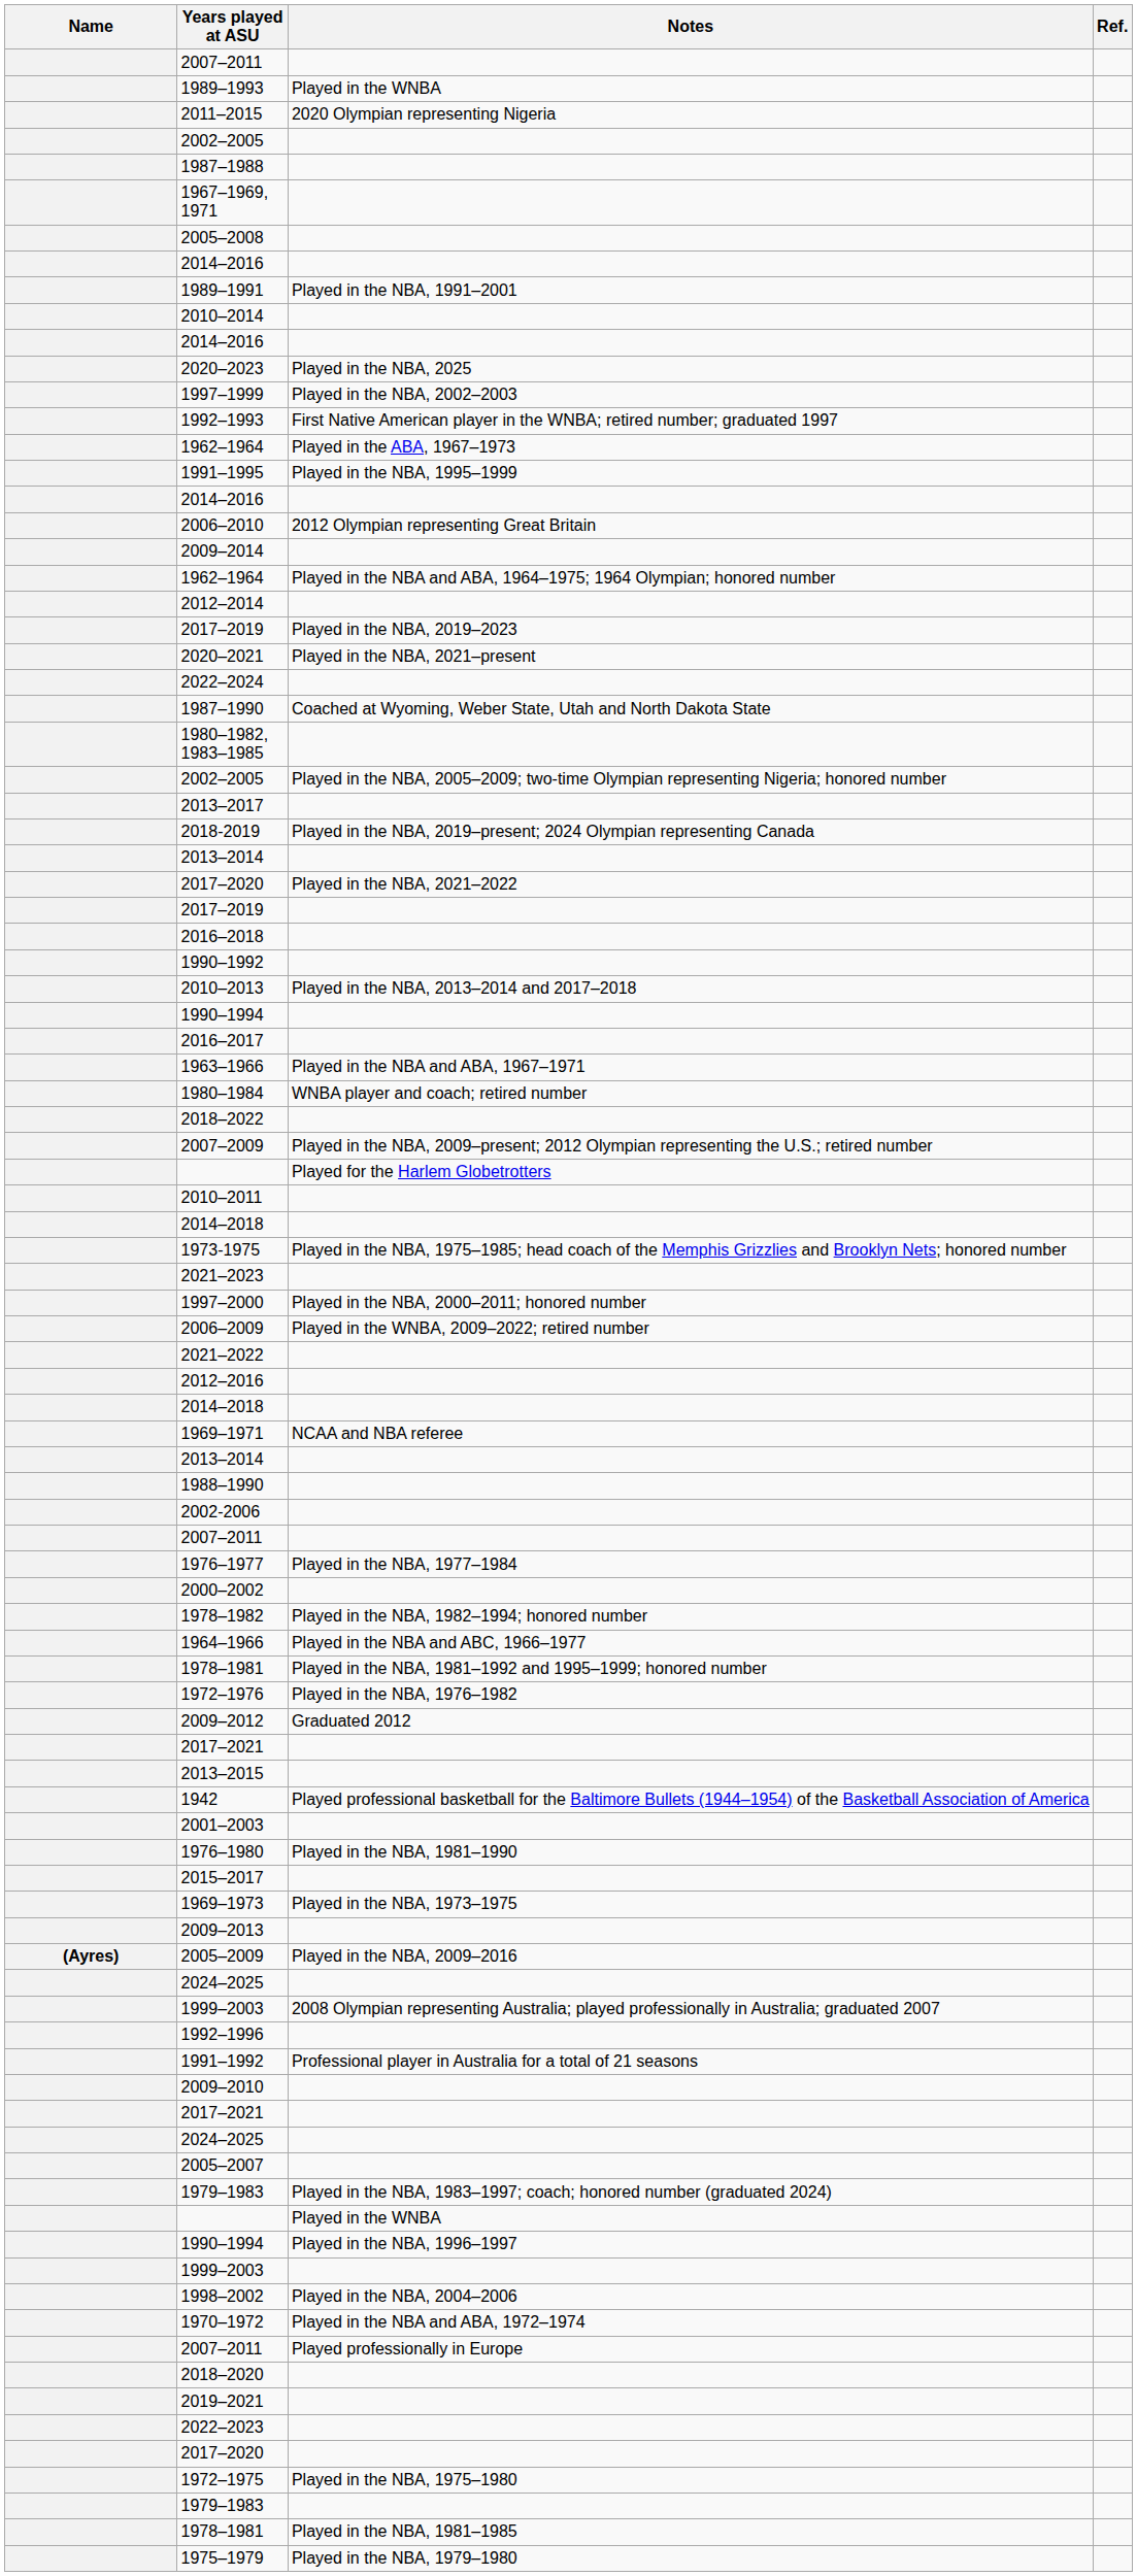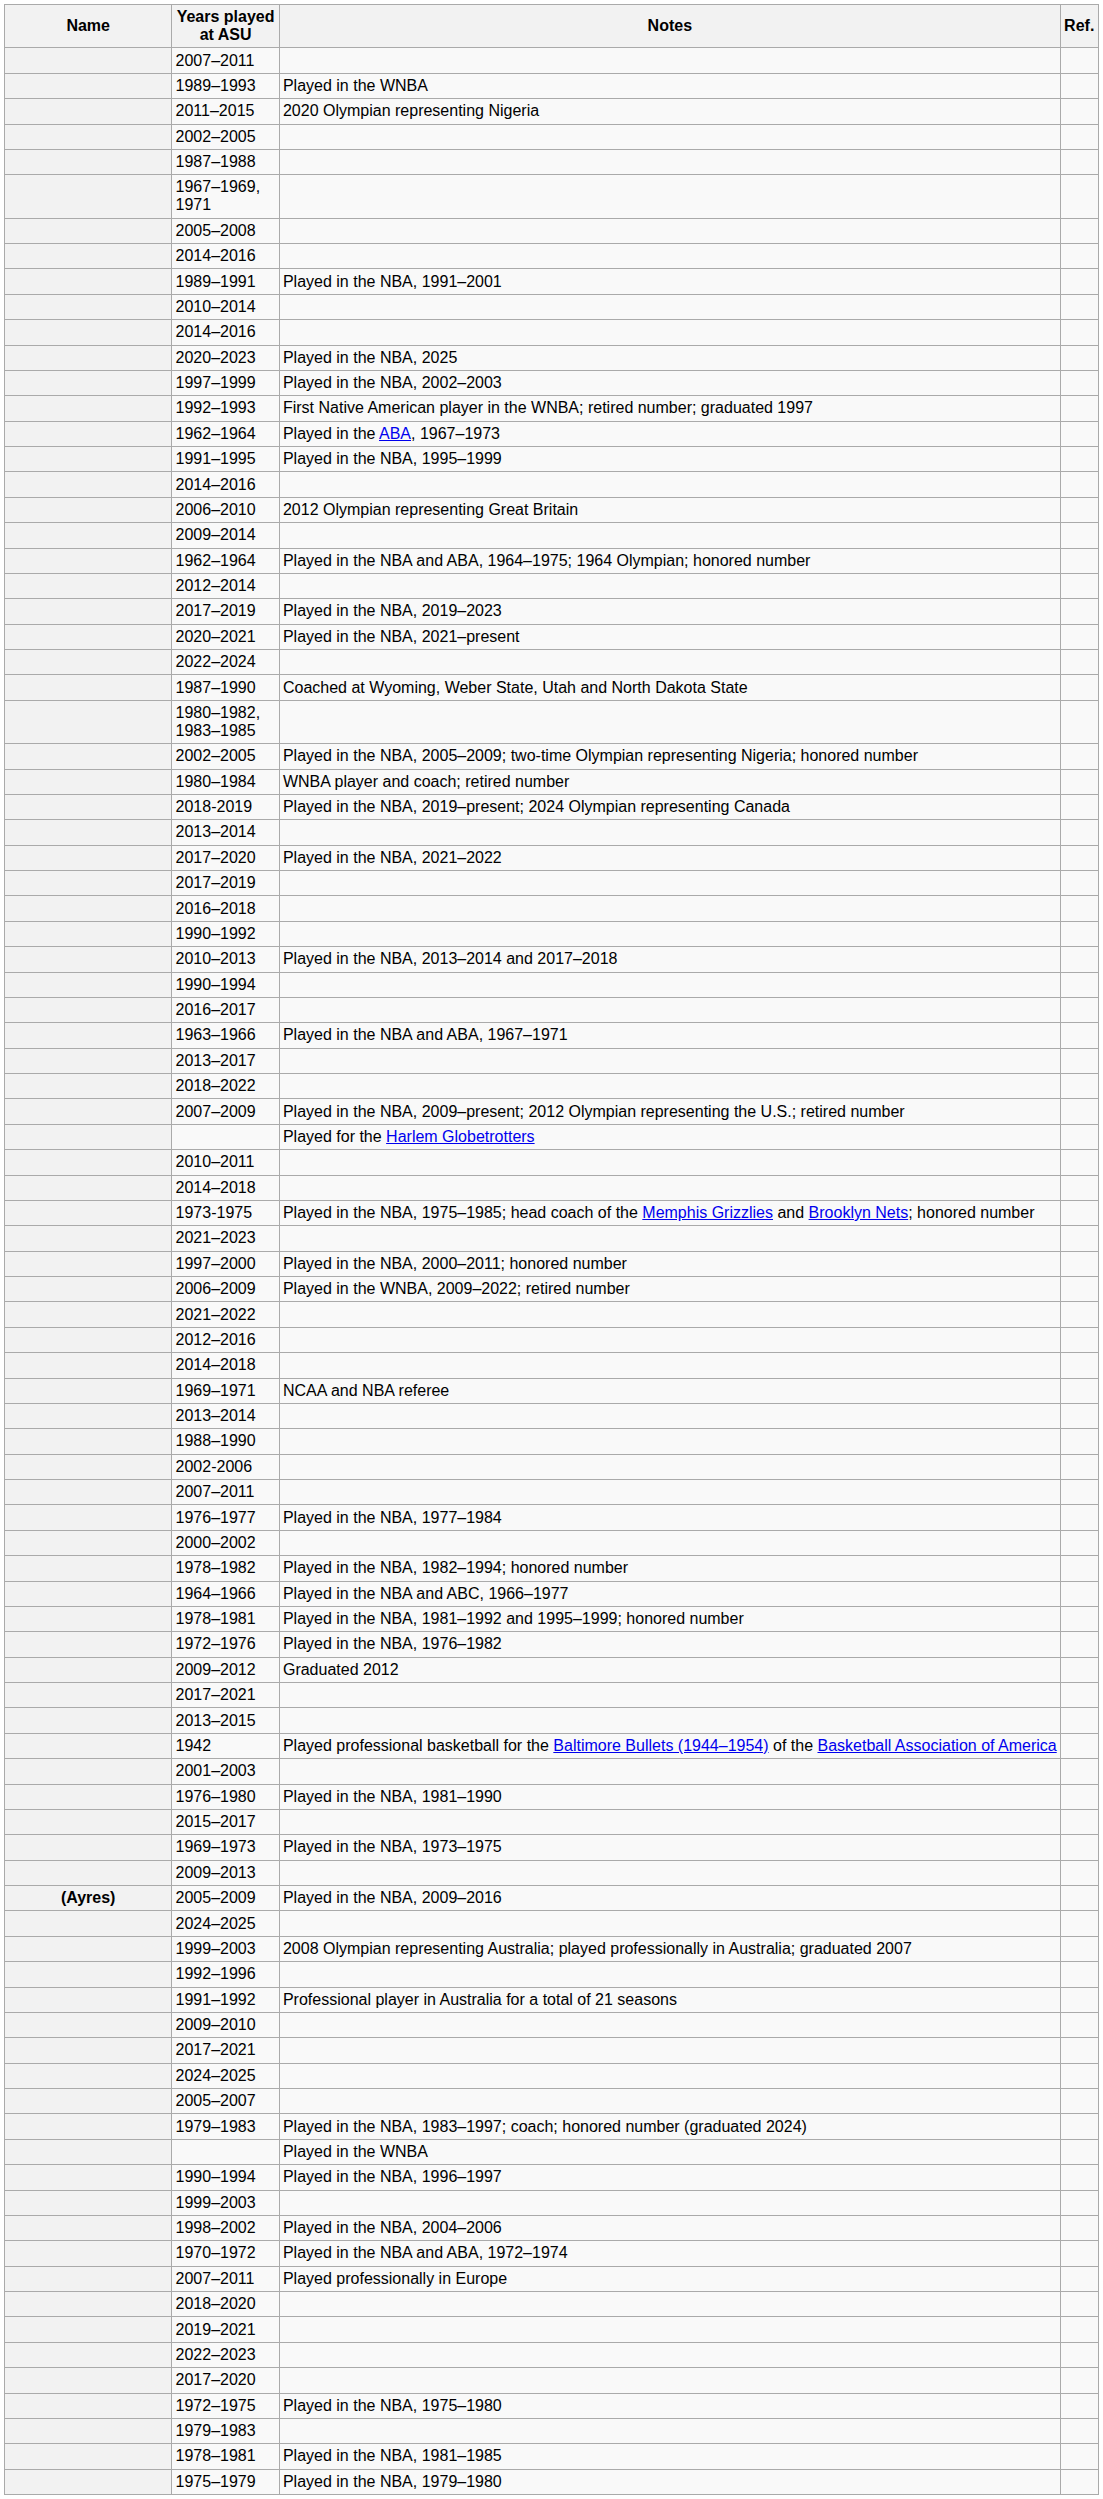rows swapped: 2013–2017 <-> 1980–1984
